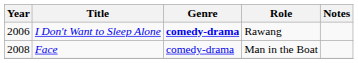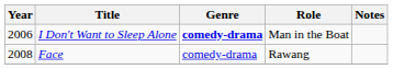I Don't Want to Sleep Alone | Role: Rawang -> Man in the Boat
Face | Role: Man in the Boat -> Rawang
